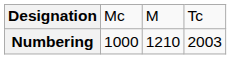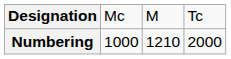Numbering | column 4: 2003 -> 2000
